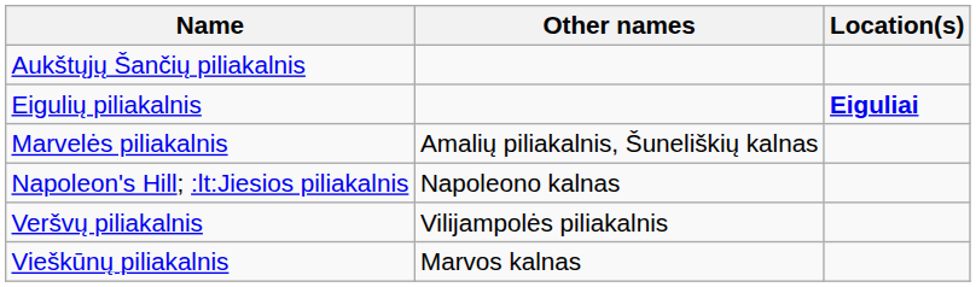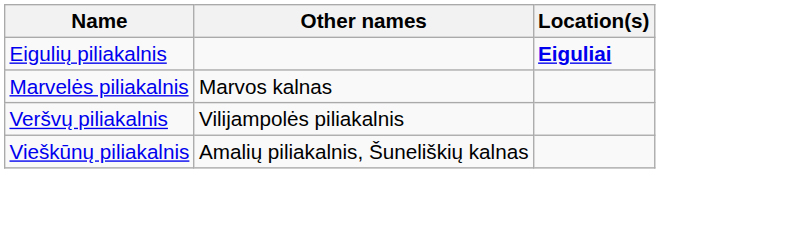- row: Aukštųjų Šančių piliakalnis
Marvelės piliakalnis | Other names: Amalių piliakalnis, Šuneliškių kalnas -> Marvos kalnas
- row: Napoleon's Hill; :lt:Jiesios piliakalnis | Napoleono kalnas
Vieškūnų piliakalnis | Other names: Marvos kalnas -> Amalių piliakalnis, Šuneliškių kalnas
